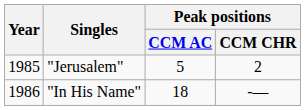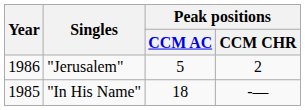"Jerusalem" | Year: 1985 -> 1986
"In His Name" | Year: 1986 -> 1985
